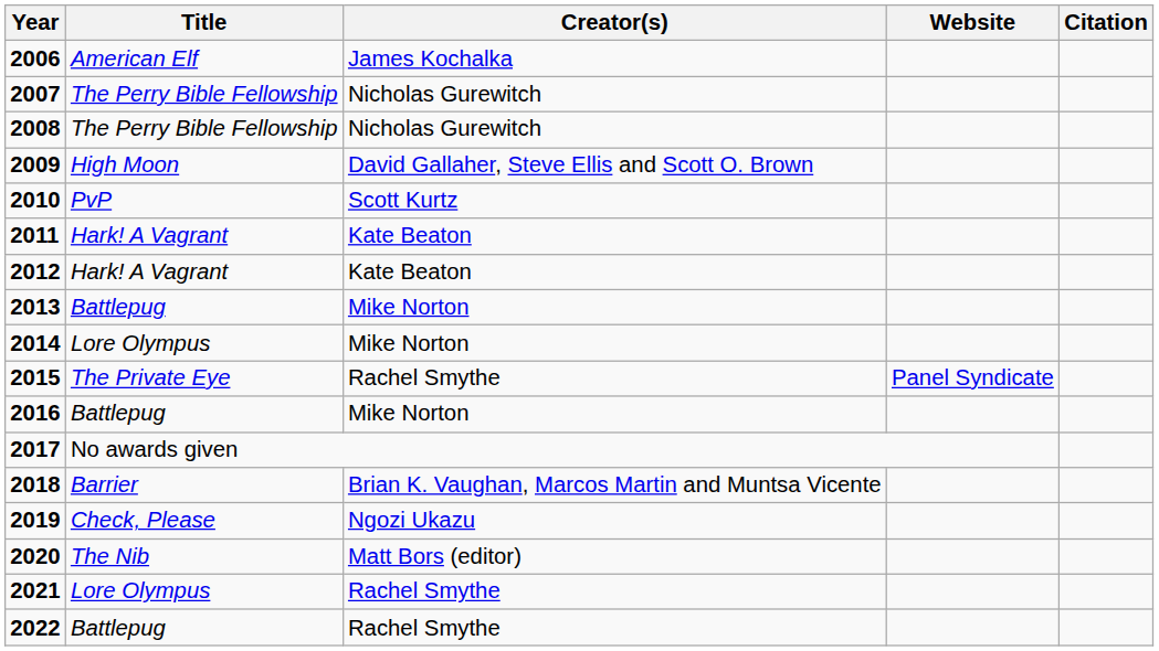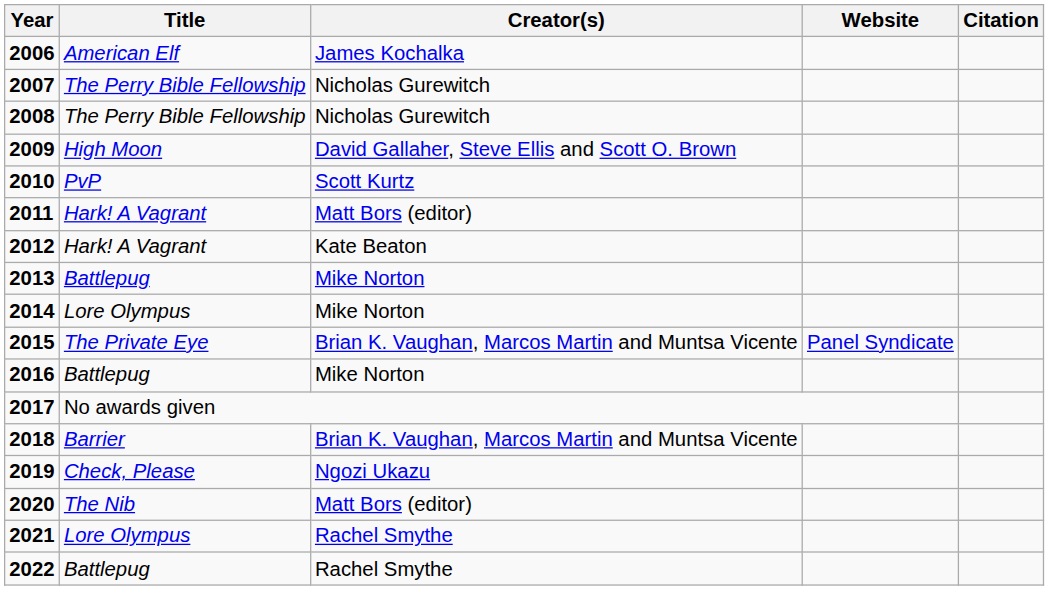2011 | Creator(s): Kate Beaton -> Matt Bors (editor)
2015 | Creator(s): Rachel Smythe -> Brian K. Vaughan, Marcos Martin and Muntsa Vicente
